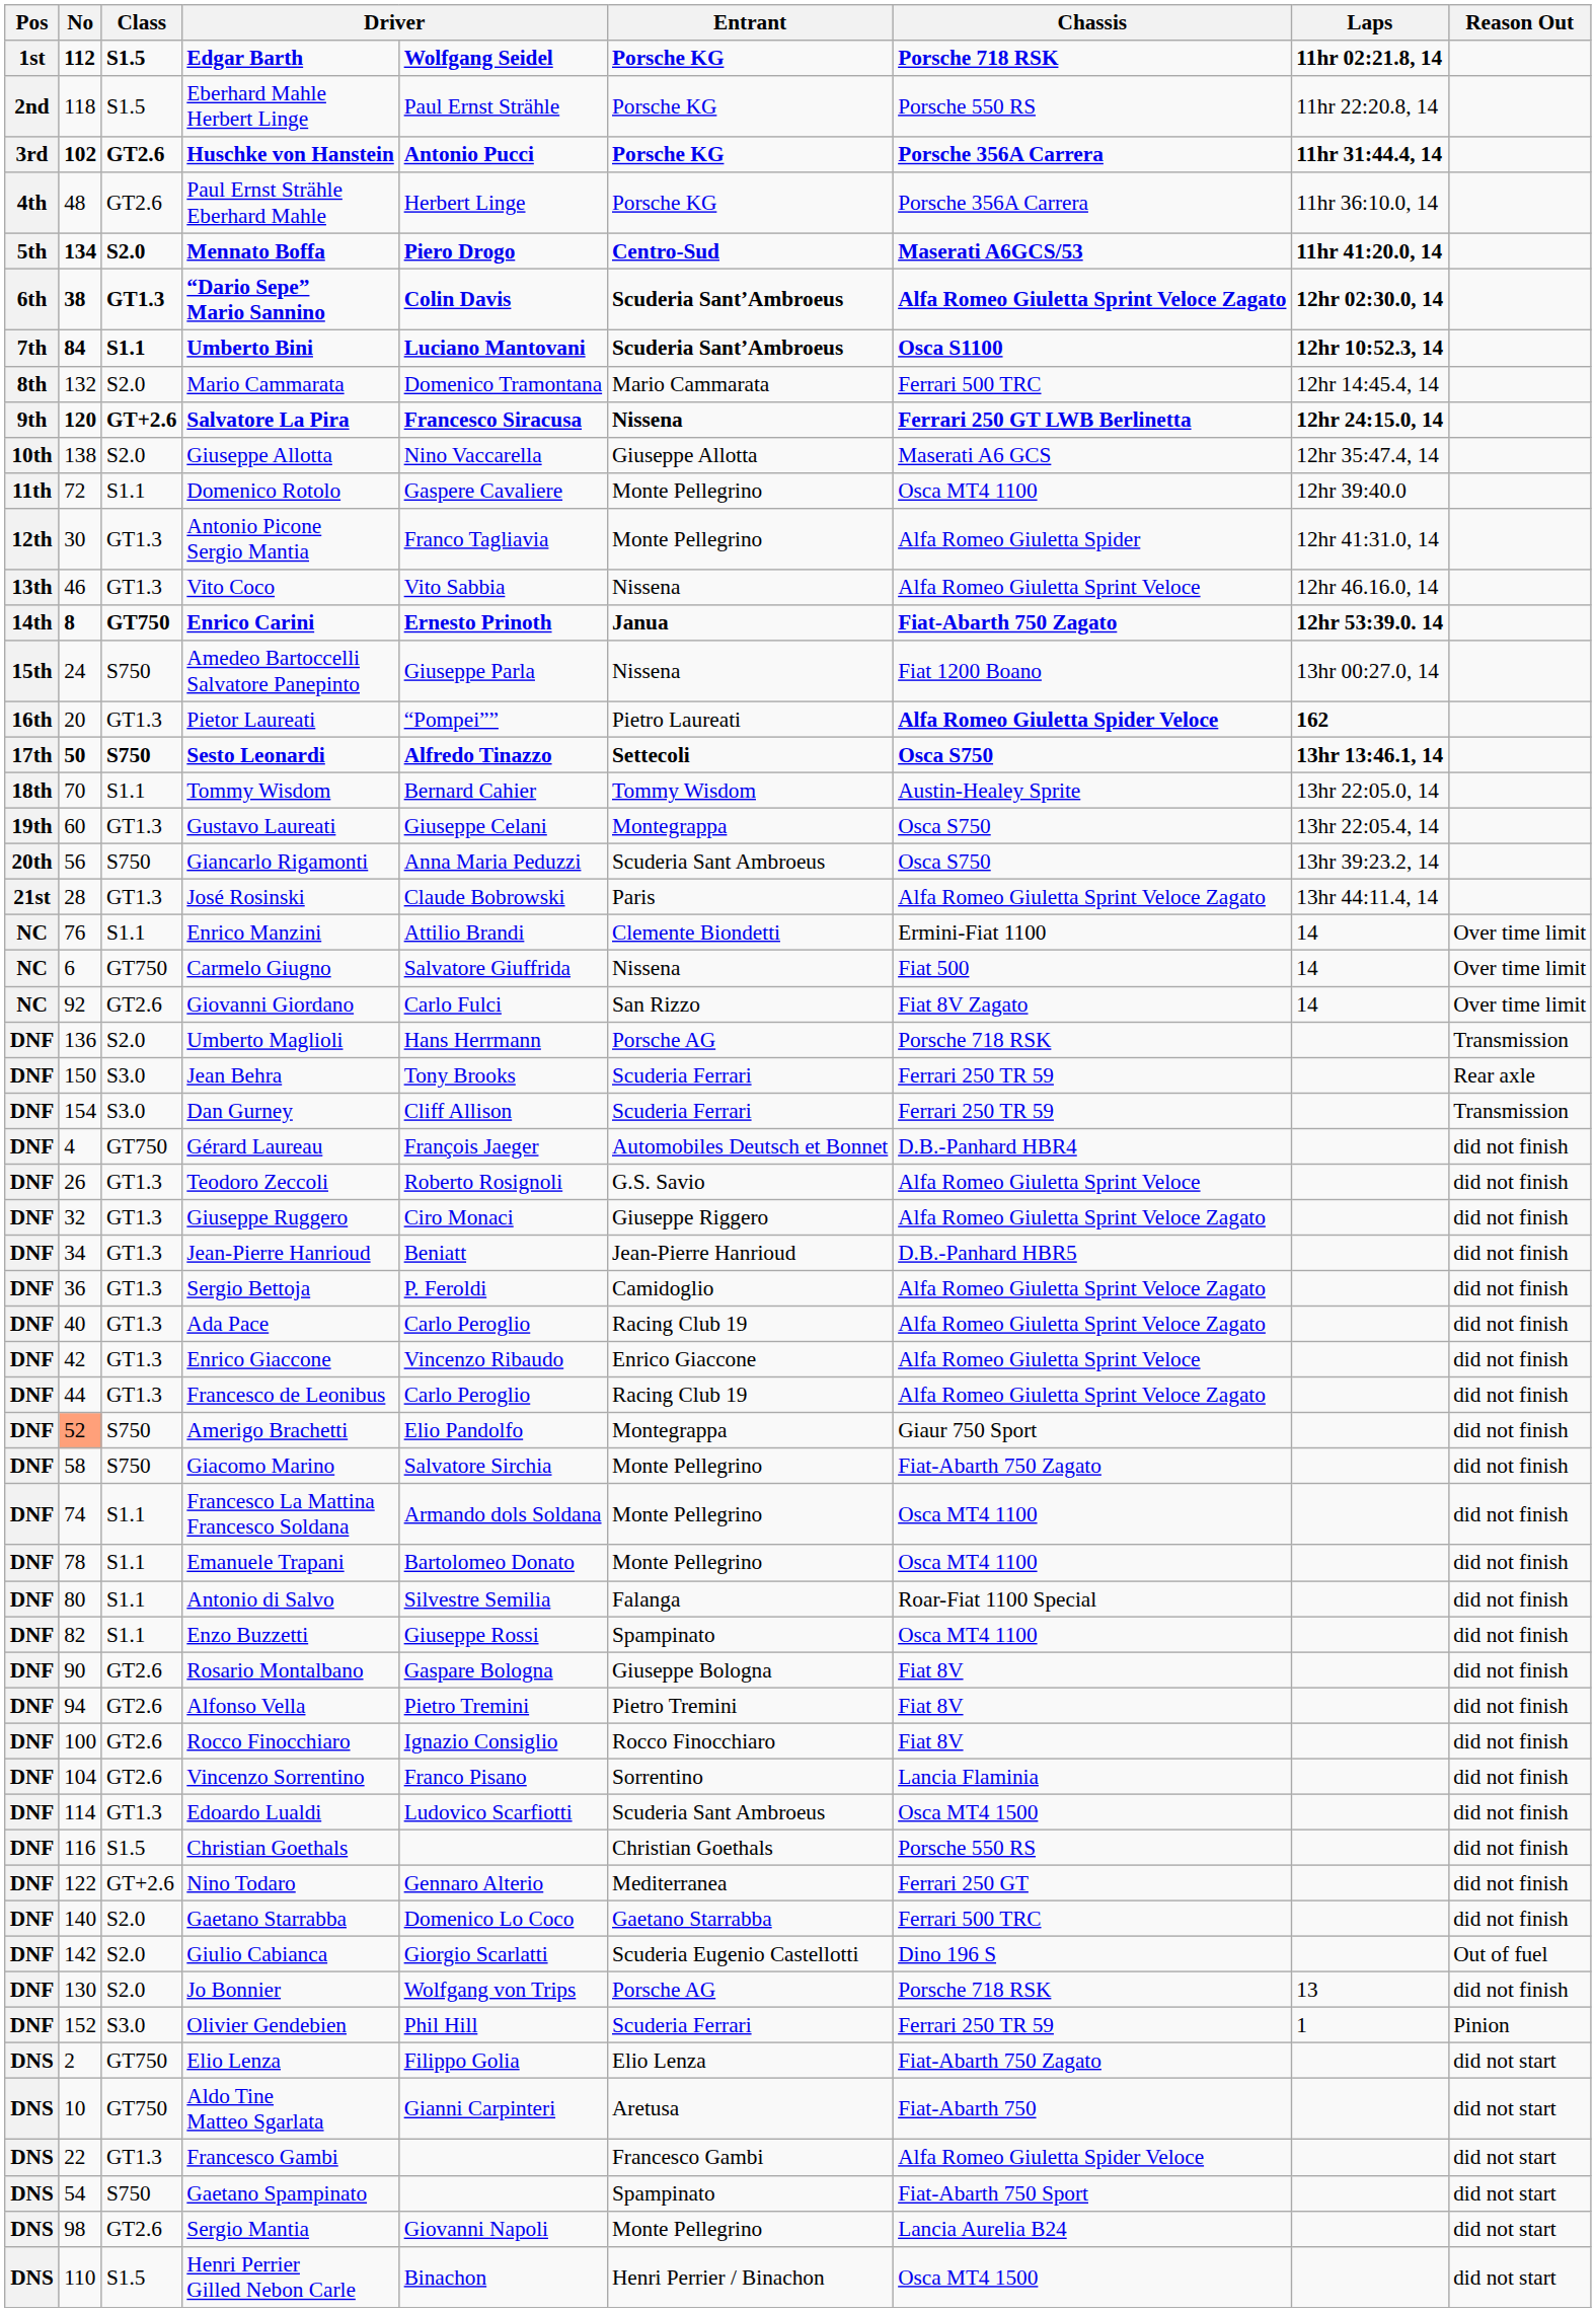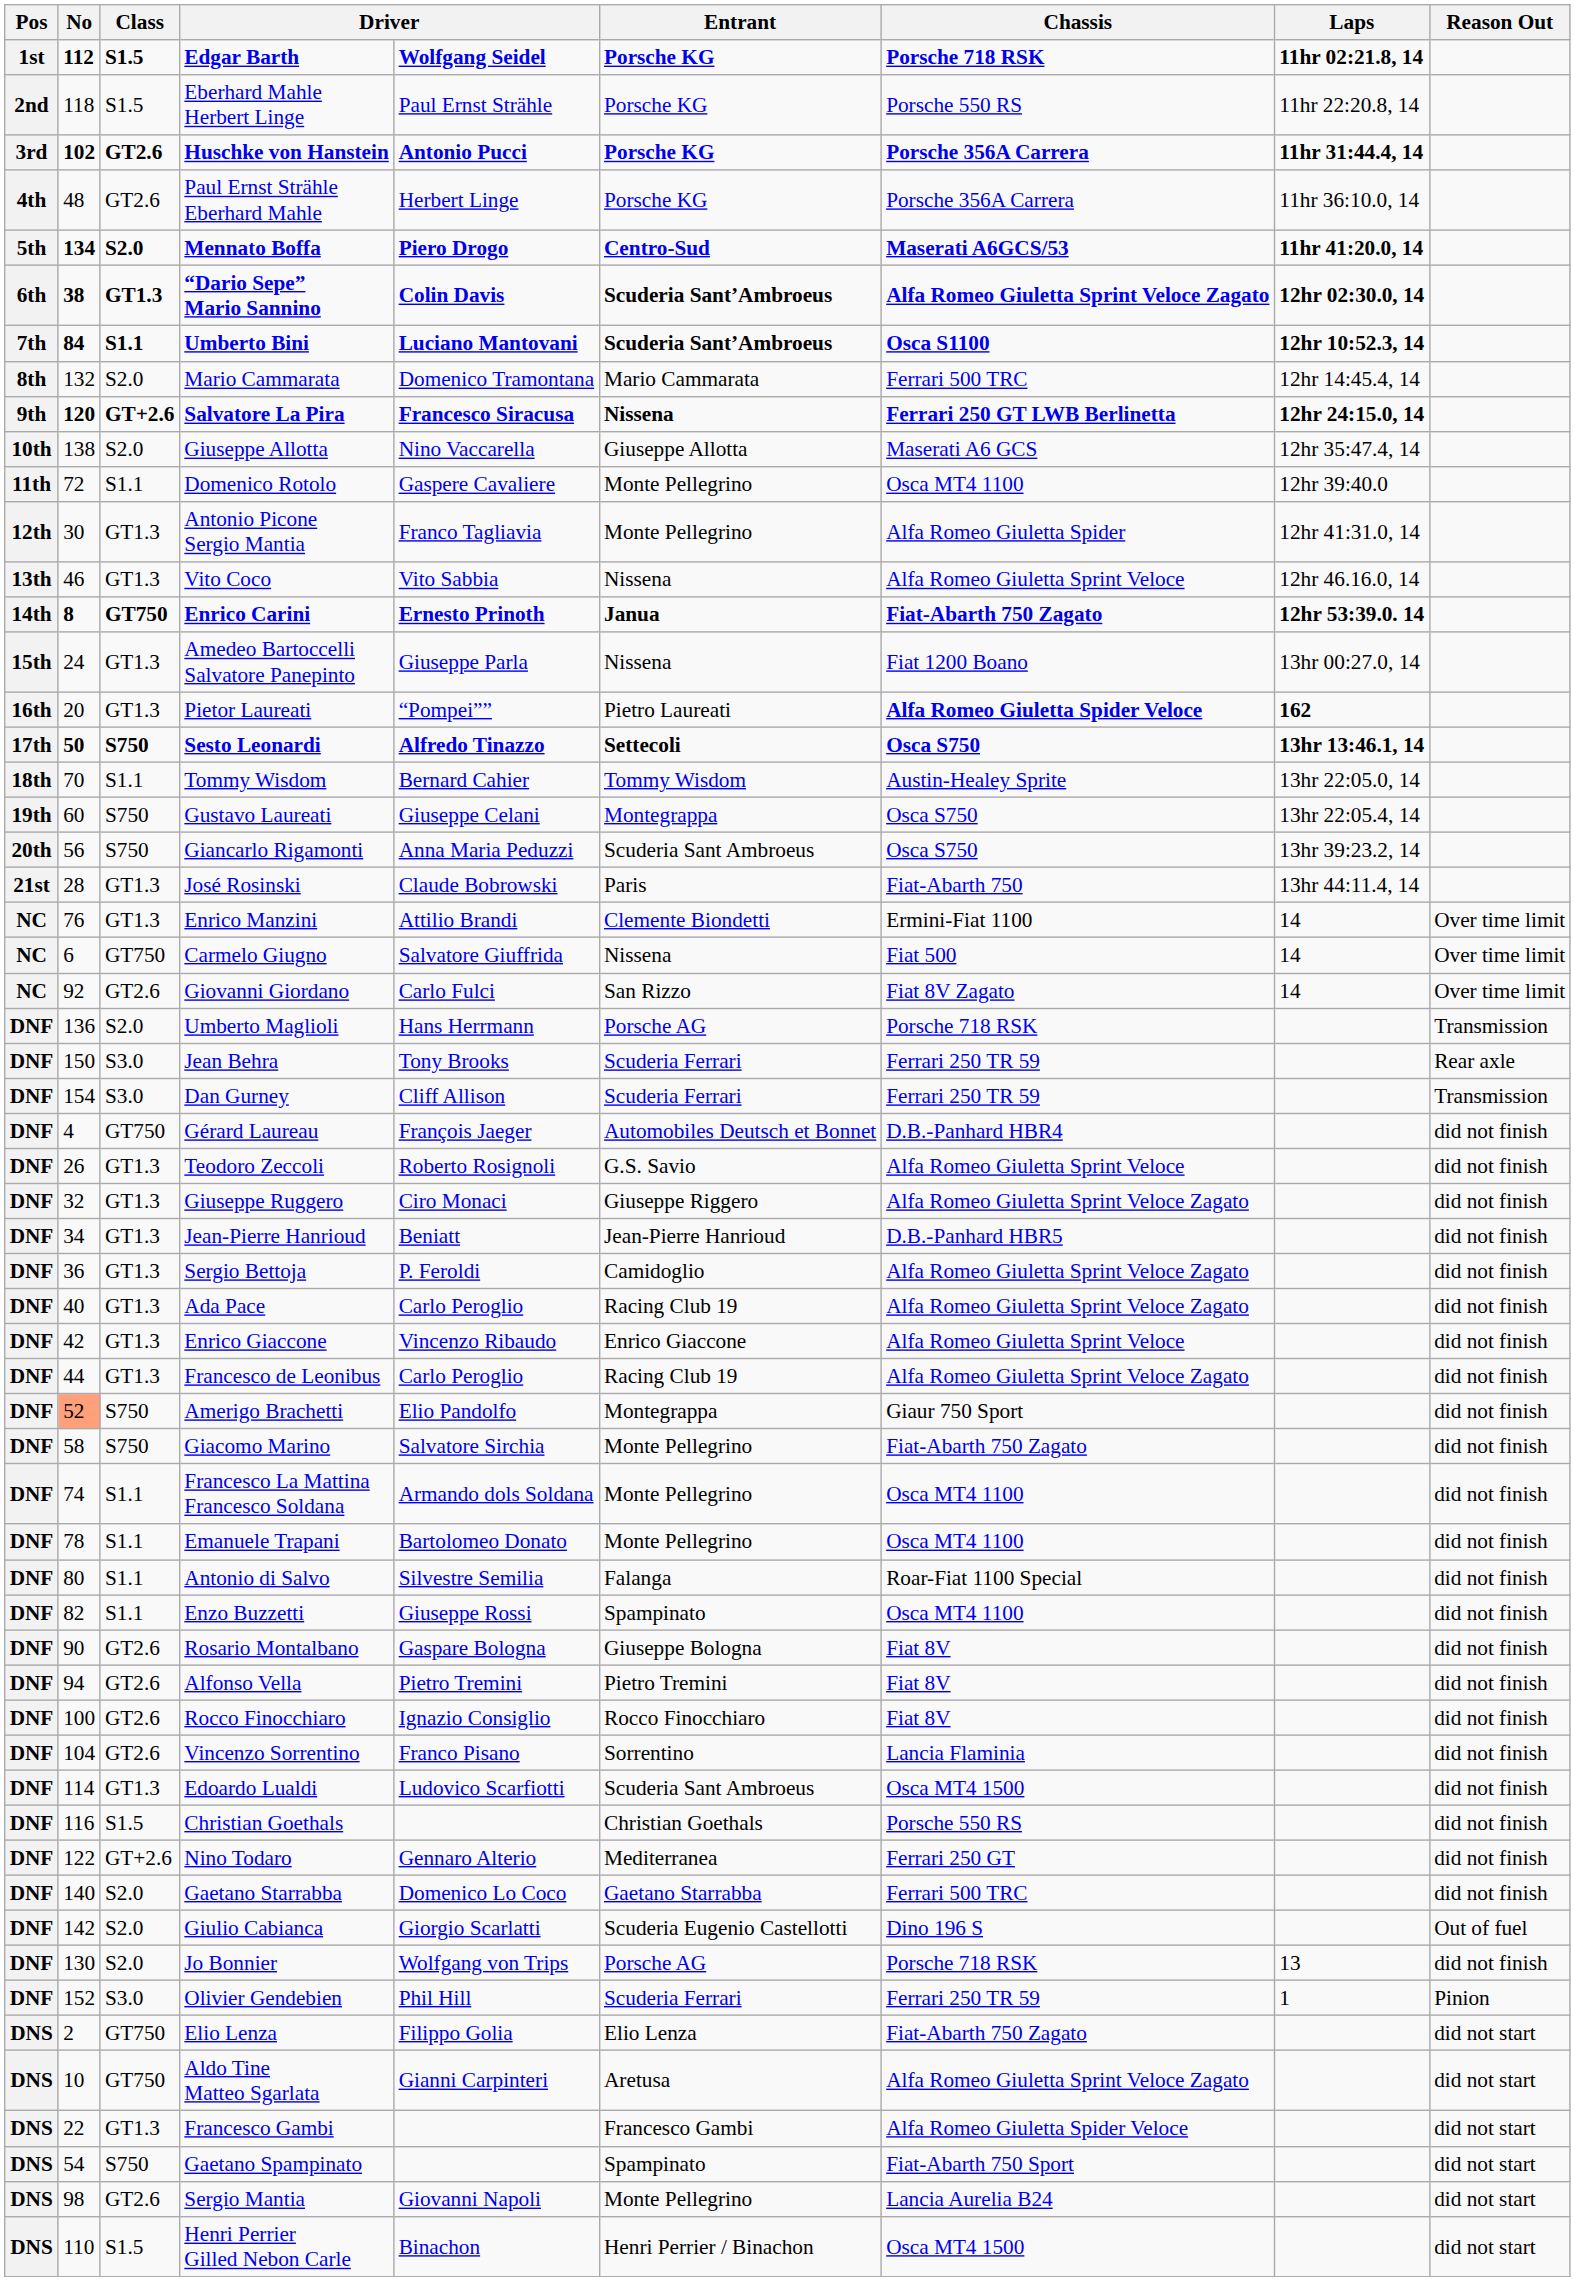Amedeo Bartoccelli Salvatore Panepinto | Class: S750 -> GT1.3
Gustavo Laureati | Class: GT1.3 -> S750
José Rosinski | Chassis: Alfa Romeo Giuletta Sprint Veloce Zagato -> Fiat-Abarth 750
Enrico Manzini | Class: S1.1 -> GT1.3
Aldo Tine Matteo Sgarlata | Chassis: Fiat-Abarth 750 -> Alfa Romeo Giuletta Sprint Veloce Zagato
